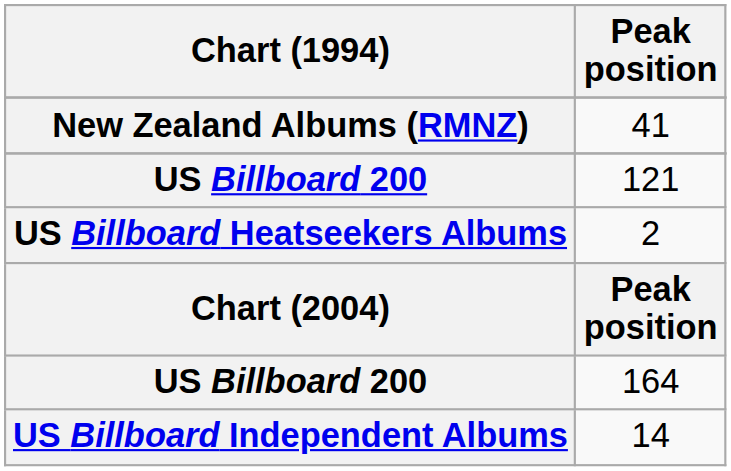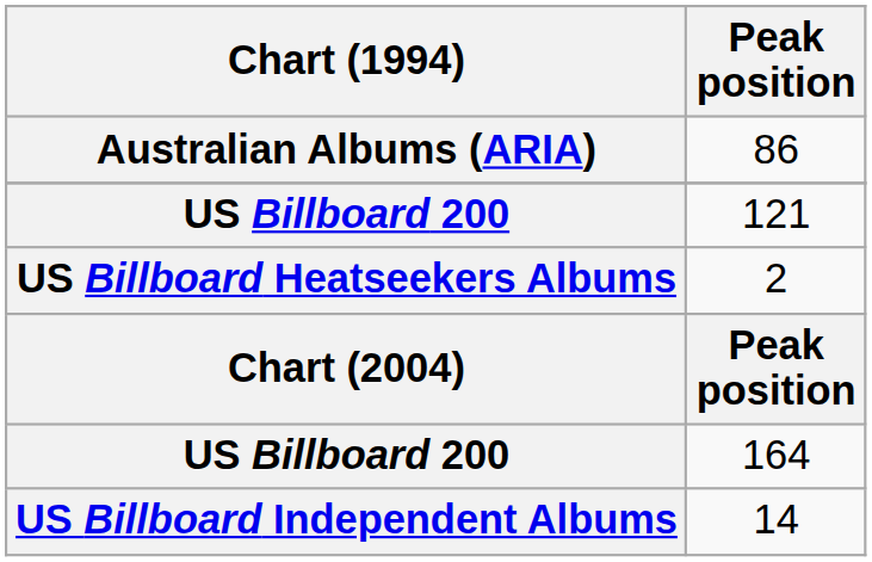+ row: Australian Albums (ARIA) | 86
- row: New Zealand Albums (RMNZ) | 41
